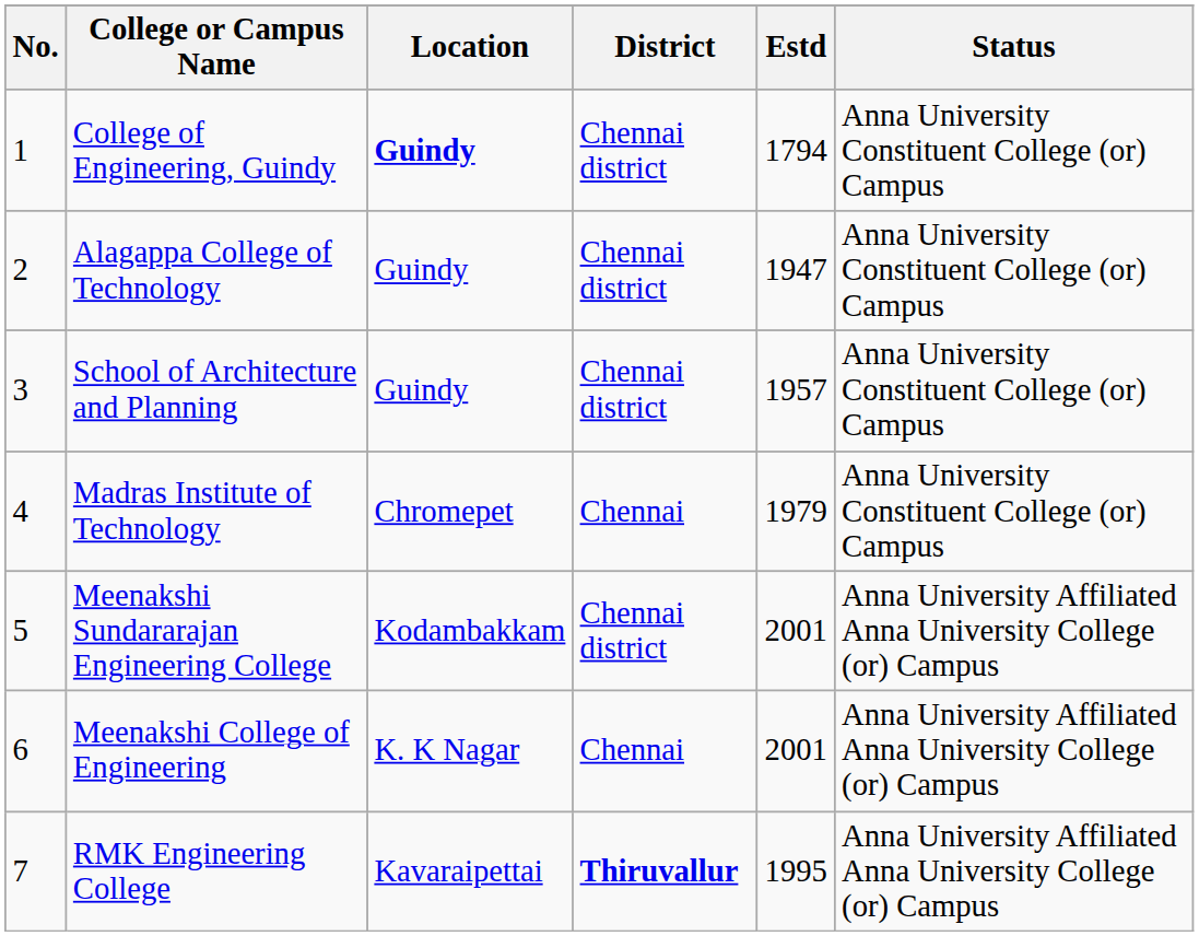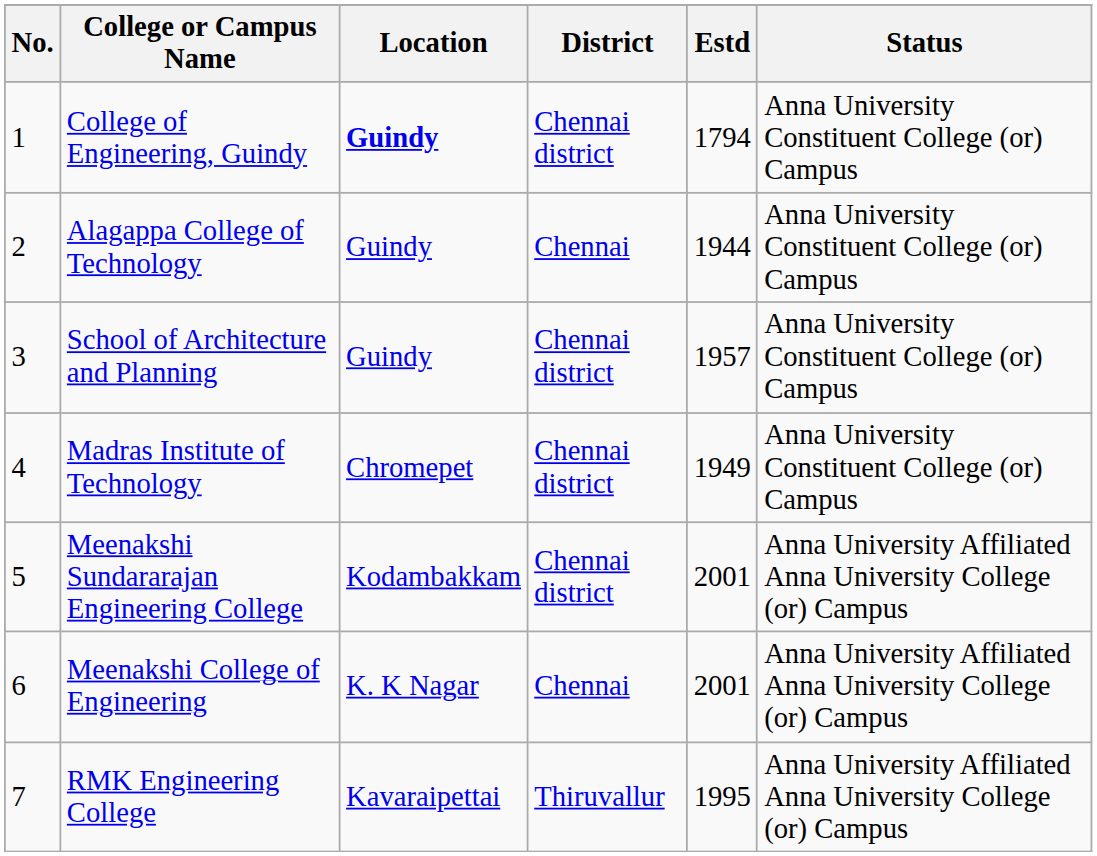Alagappa College of Technology | District: Chennai district -> Chennai
Alagappa College of Technology | Estd: 1947 -> 1944
Madras Institute of Technology | District: Chennai -> Chennai district
Madras Institute of Technology | Estd: 1979 -> 1949
RMK Engineering College | District: bold -> normal
